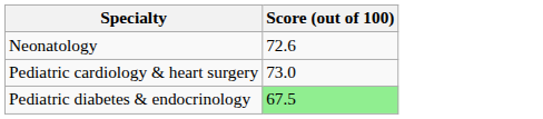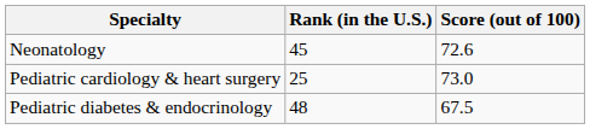+ column: Rank (in the U.S.) | 45 | 25 | 48
Pediatric diabetes & endocrinology | Score (out of 100): lightgreen background -> no background
